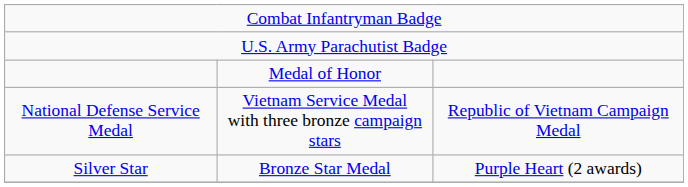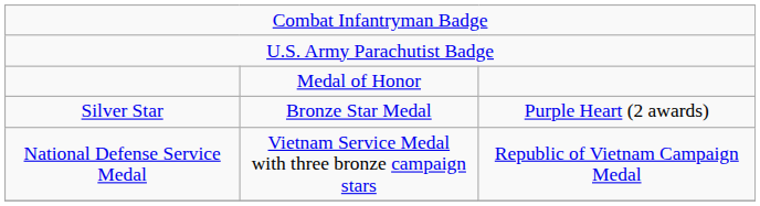rows swapped: Silver Star <-> National Defense Service Medal
